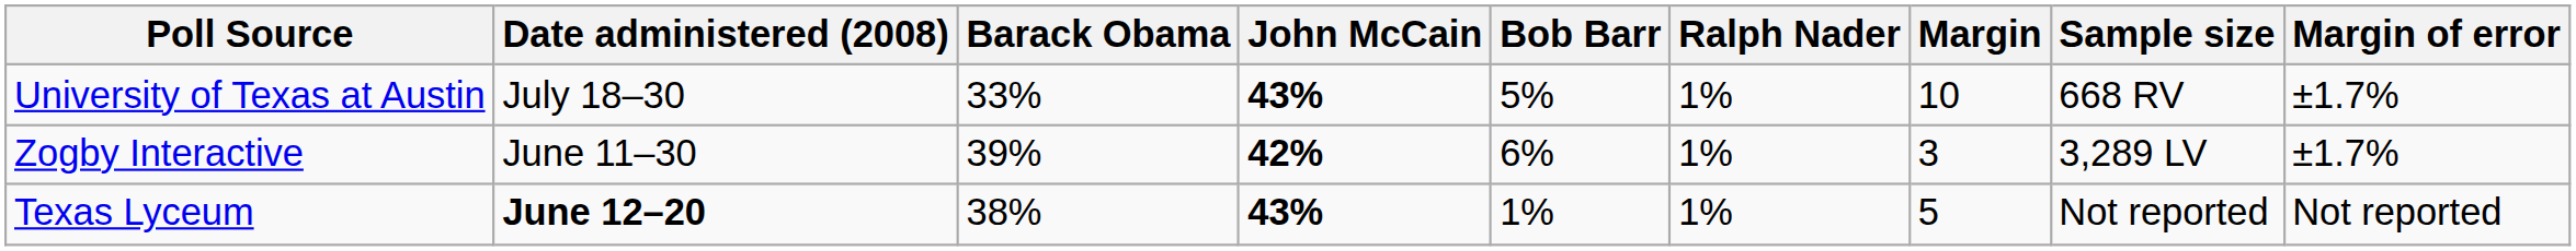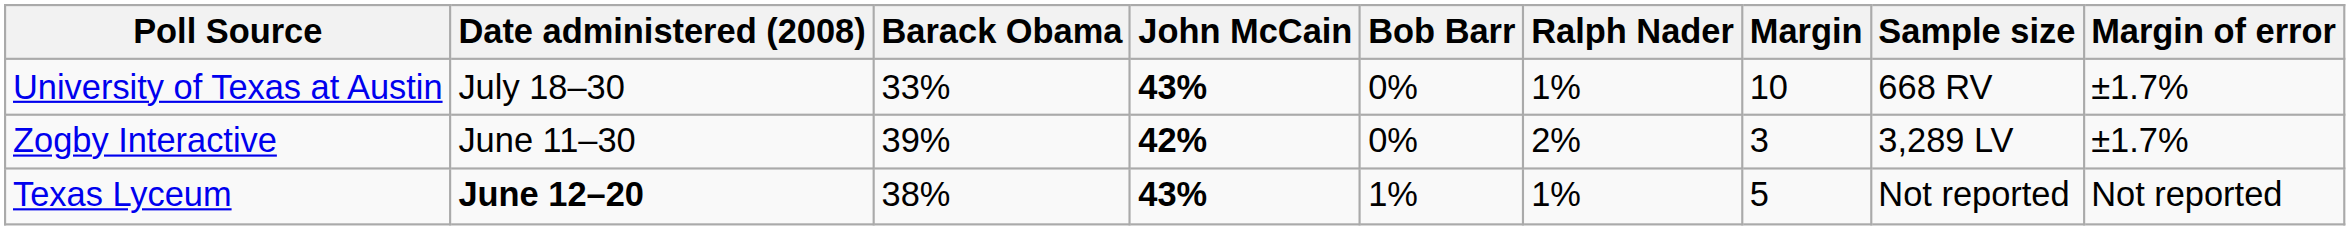University of Texas at Austin | Bob Barr: 5% -> 0%
Zogby Interactive | Bob Barr: 6% -> 0%
Zogby Interactive | Ralph Nader: 1% -> 2%
